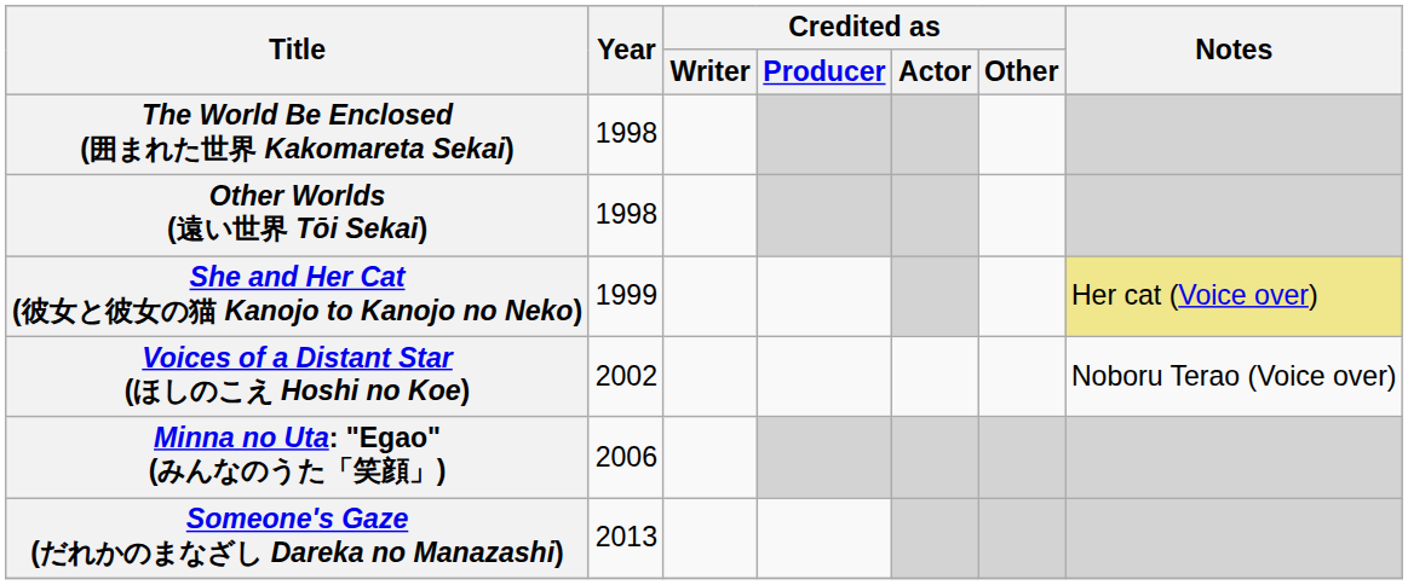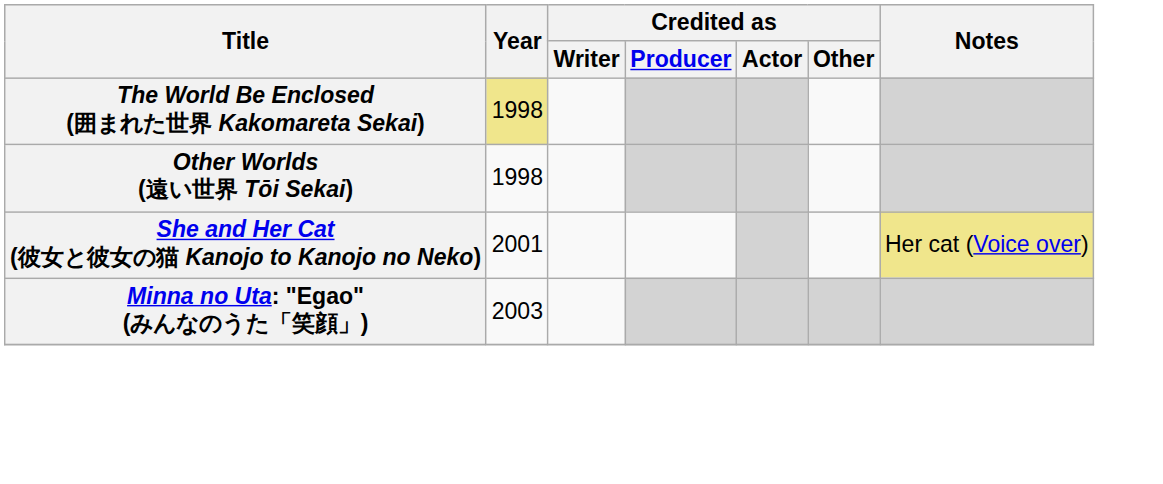The World Be Enclosed (囲まれた世界 Kakomareta Sekai) | Year: no background -> khaki background
She and Her Cat (彼女と彼女の猫 Kanojo to Kanojo no Neko) | Year: 1999 -> 2001
- row: Voices of a Distant Star (ほしのこえ Hoshi no Koe) | 2002 | Noboru Terao (Voice over)
Minna no Uta: "Egao" (みんなのうた「笑顔」) | Year: 2006 -> 2003
- row: Someone's Gaze (だれかのまなざし Dareka no Manazashi) | 2013
